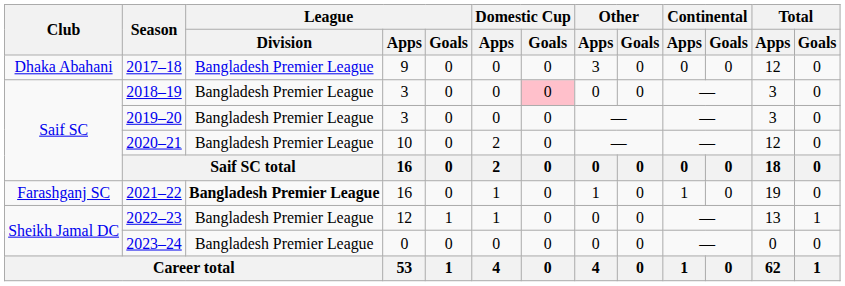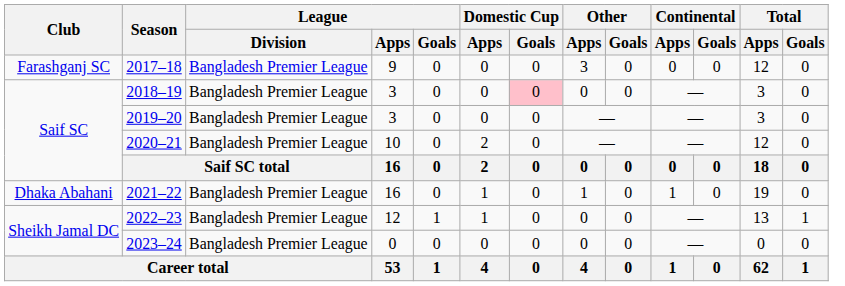2017–18 | Club: Dhaka Abahani -> Farashganj SC
2021–22 | Club: Farashganj SC -> Dhaka Abahani
2021–22 | League / Division: bold -> normal
